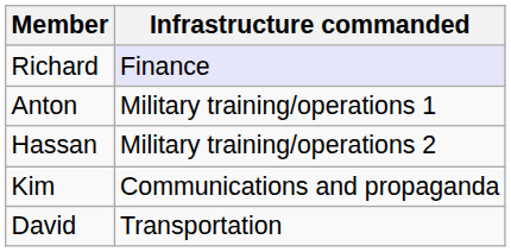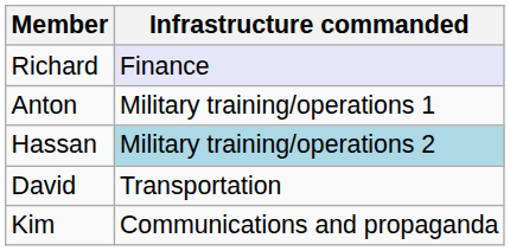Hassan | Infrastructure commanded: no background -> lightblue background
rows swapped: David <-> Kim
